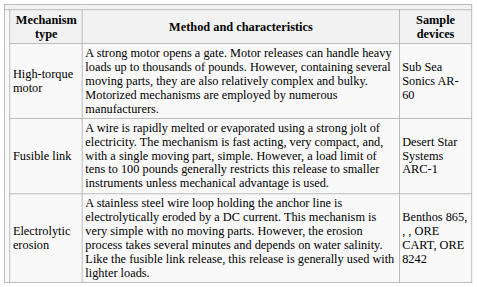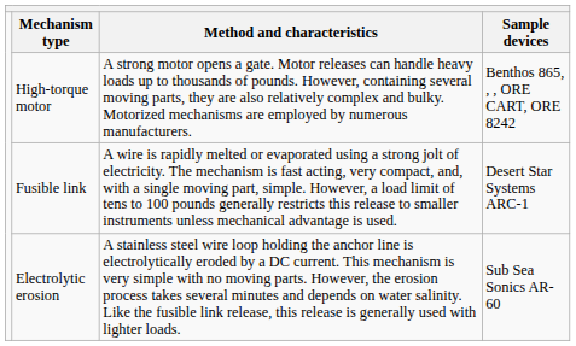High-torque motor | Sample devices: Sub Sea Sonics AR-60 -> Benthos 865, , , ORE CART, ORE 8242
Electrolytic erosion | Sample devices: Benthos 865, , , ORE CART, ORE 8242 -> Sub Sea Sonics AR-60
